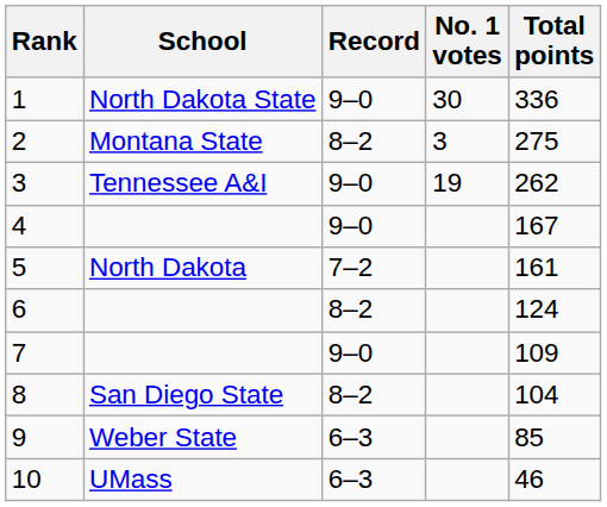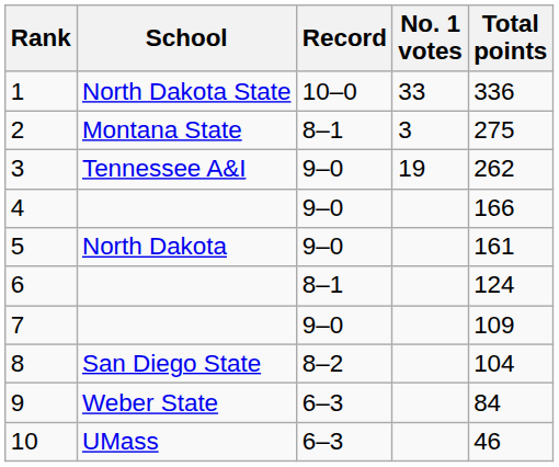1 | Record: 9–0 -> 10–0
1 | No. 1 votes: 30 -> 33
2 | Record: 8–2 -> 8–1
4 | Total points: 167 -> 166
5 | Record: 7–2 -> 9–0
6 | Record: 8–2 -> 8–1
9 | Total points: 85 -> 84
